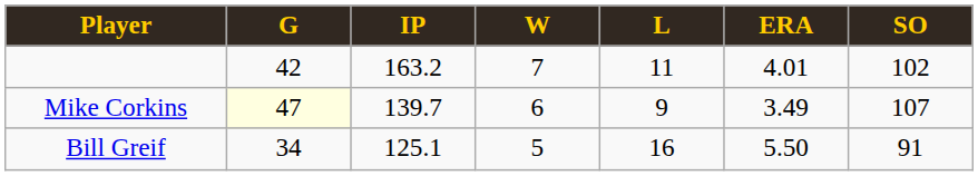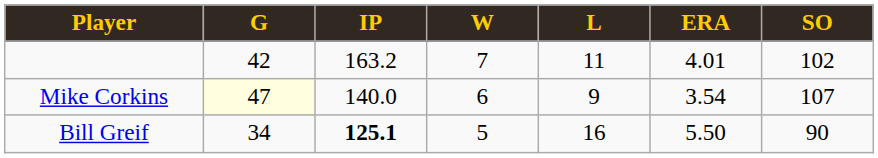Mike Corkins | IP: 139.7 -> 140.0
Mike Corkins | ERA: 3.49 -> 3.54
Bill Greif | IP: normal -> bold
Bill Greif | SO: 91 -> 90
